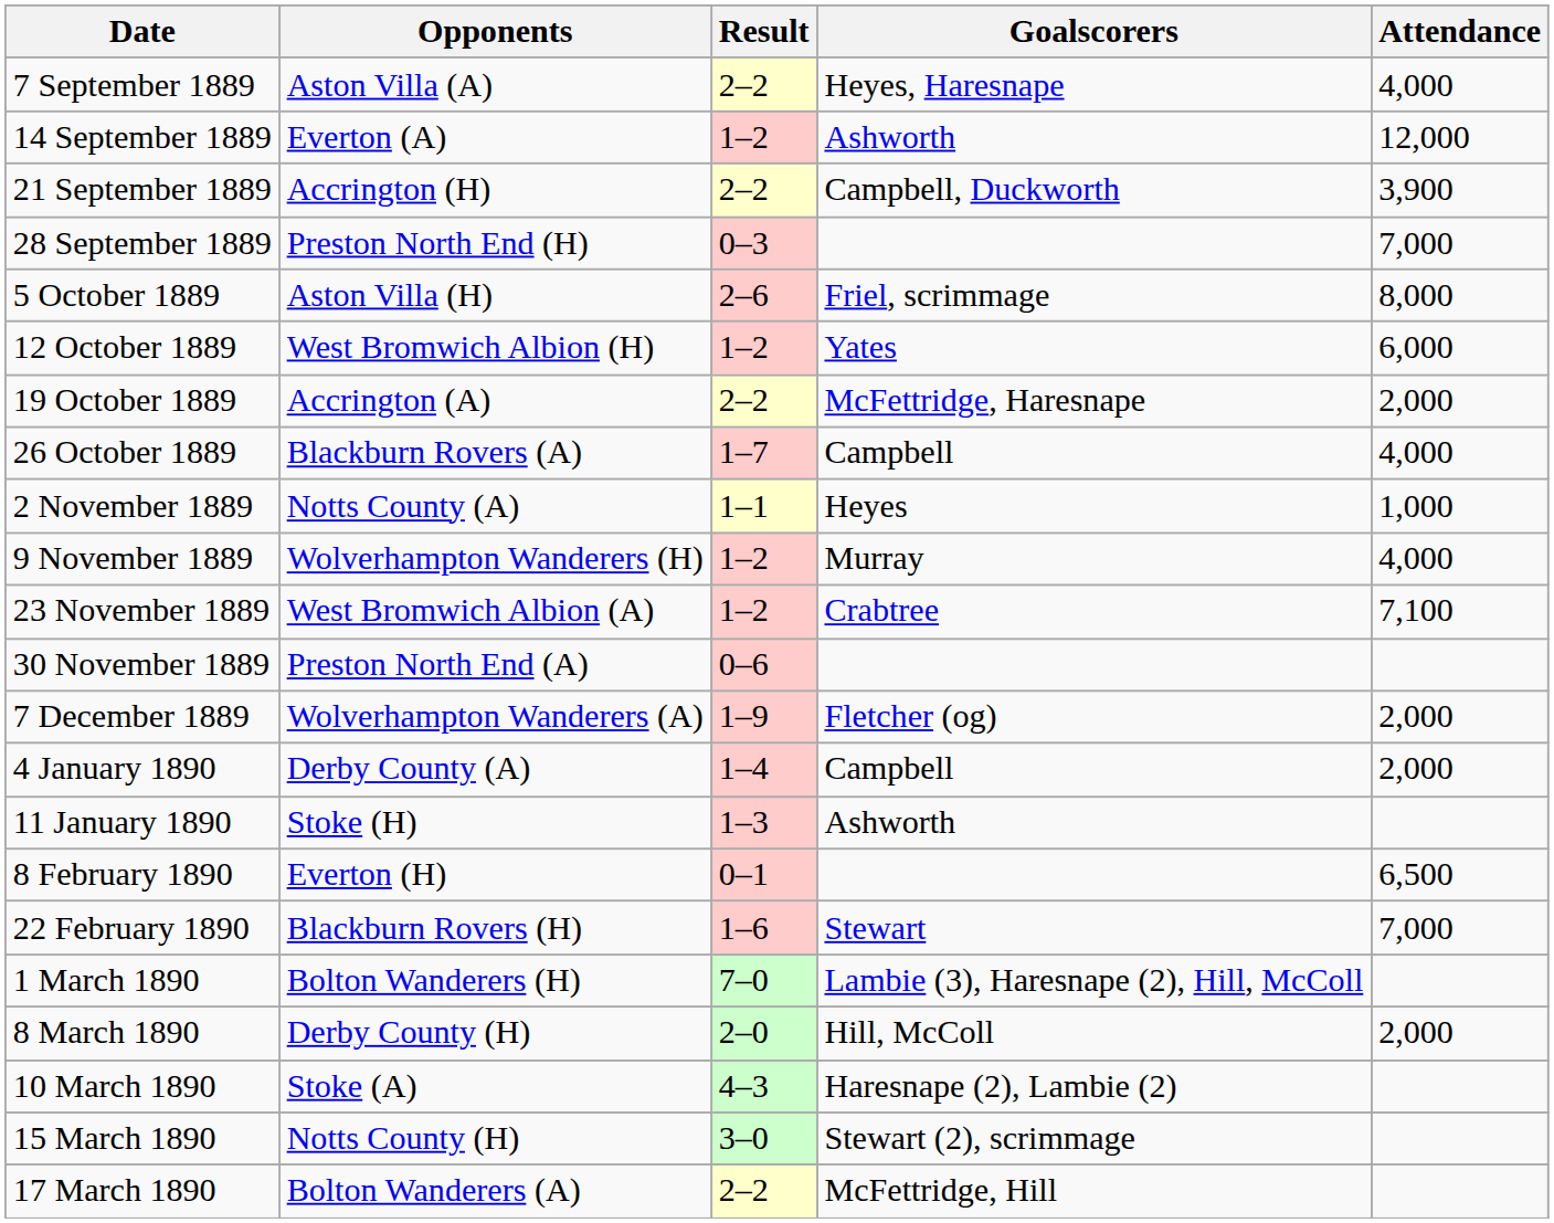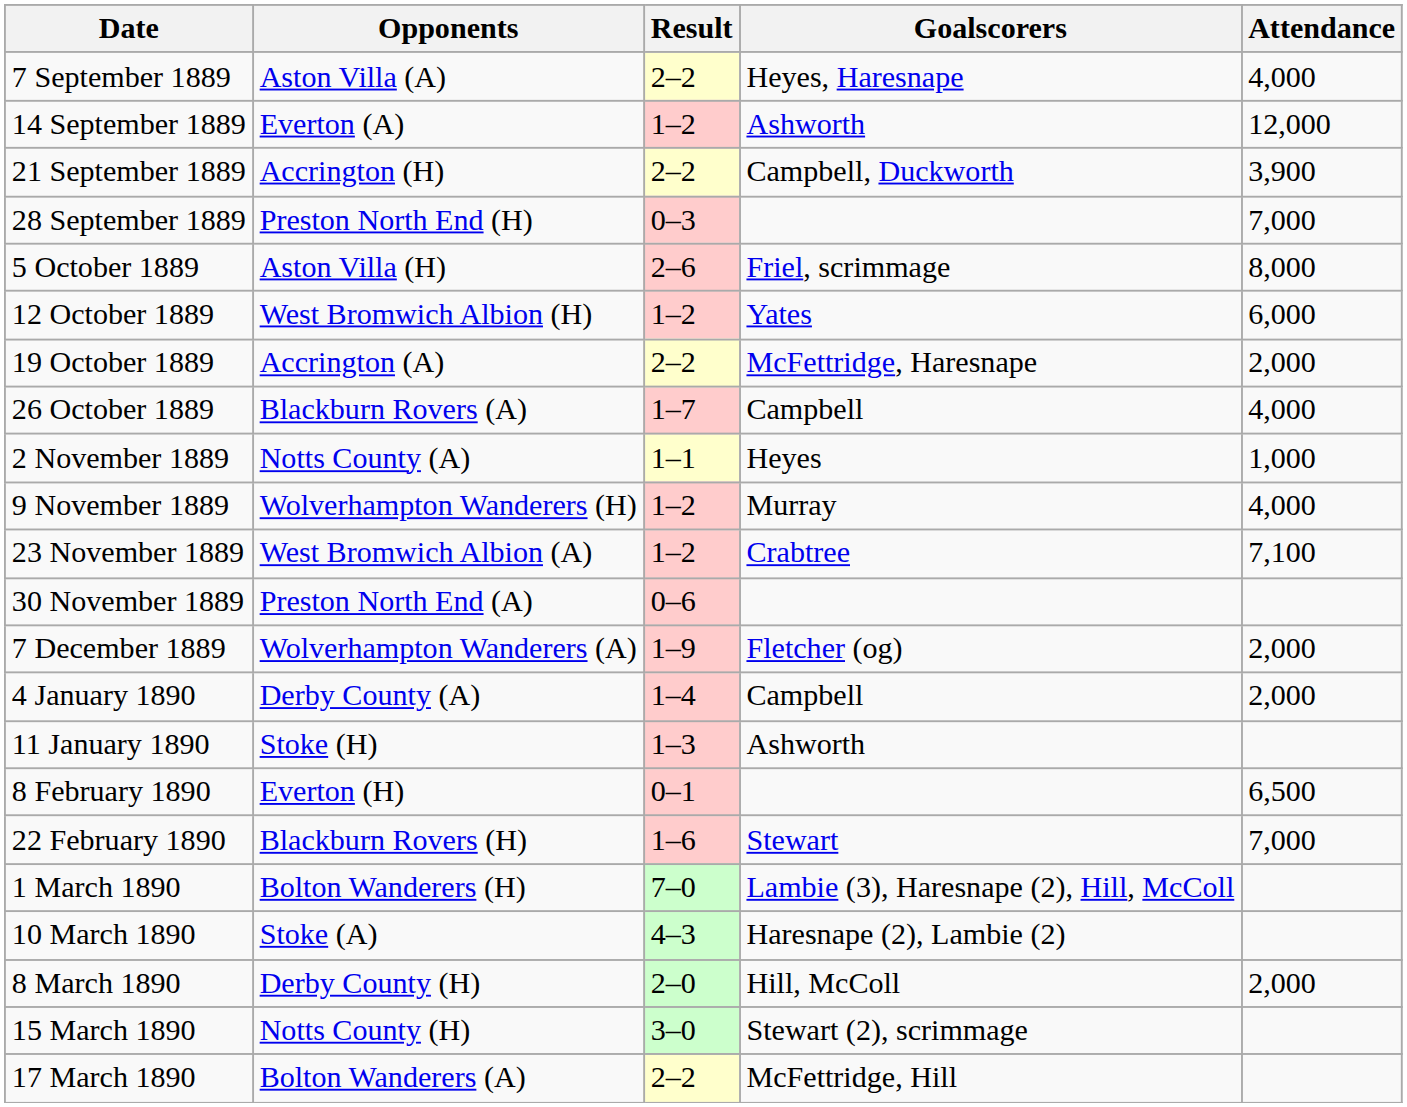rows swapped: 8 March 1890 <-> 10 March 1890
